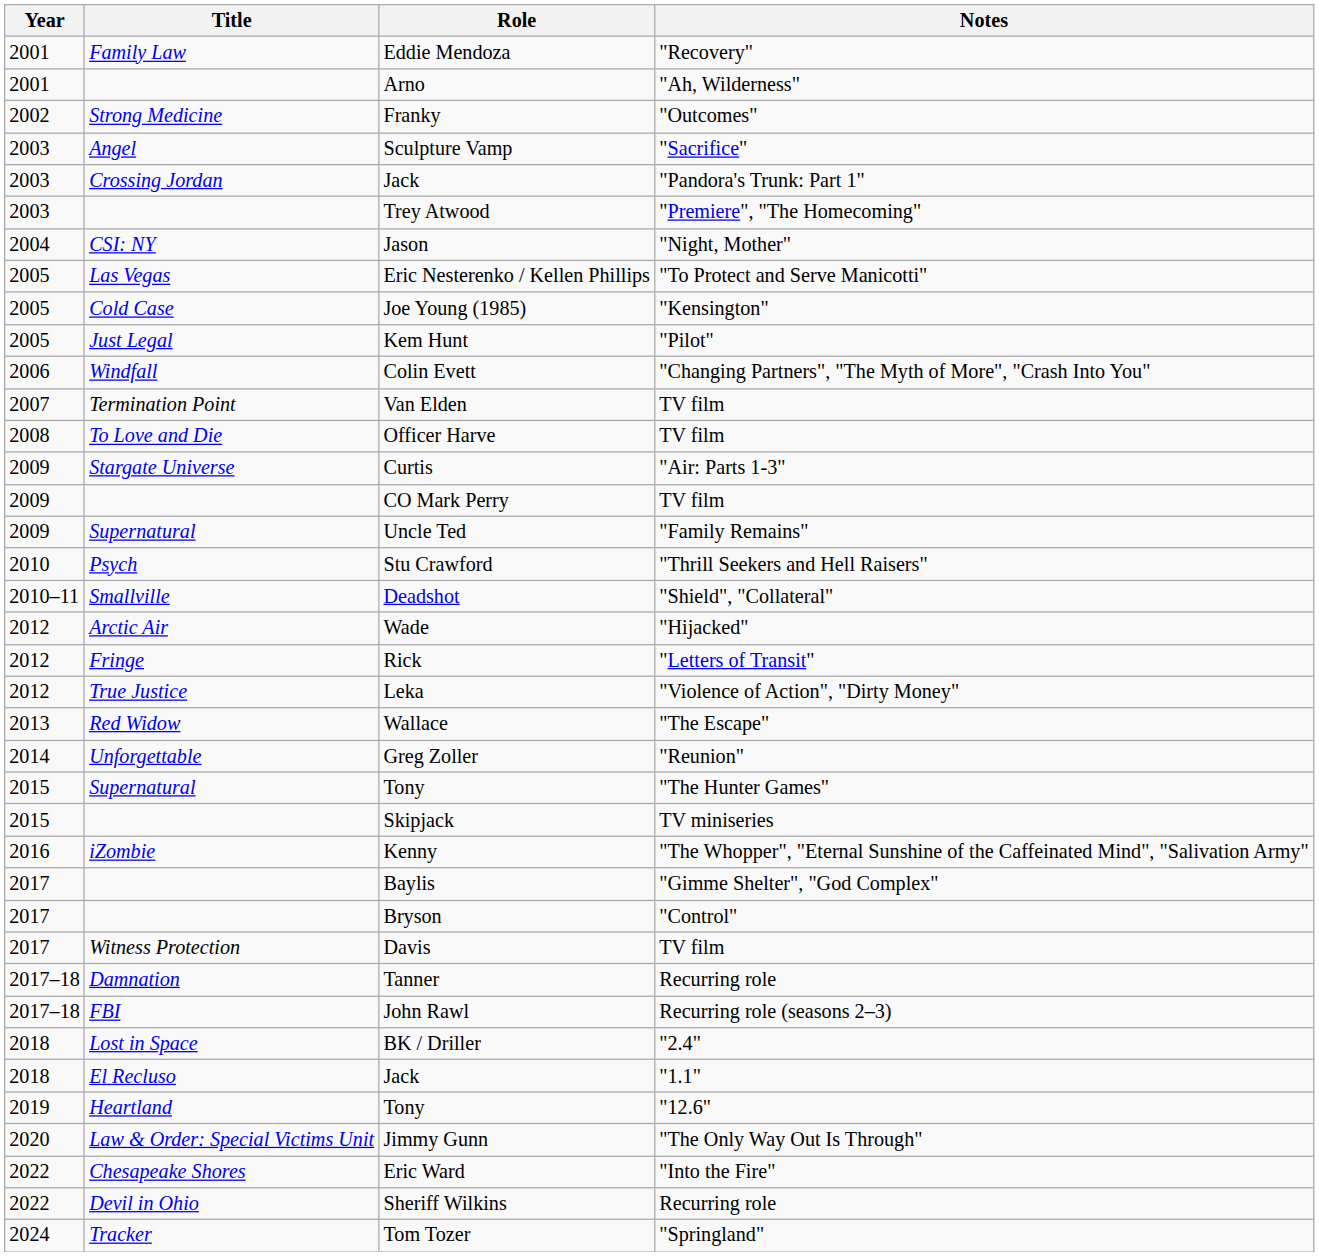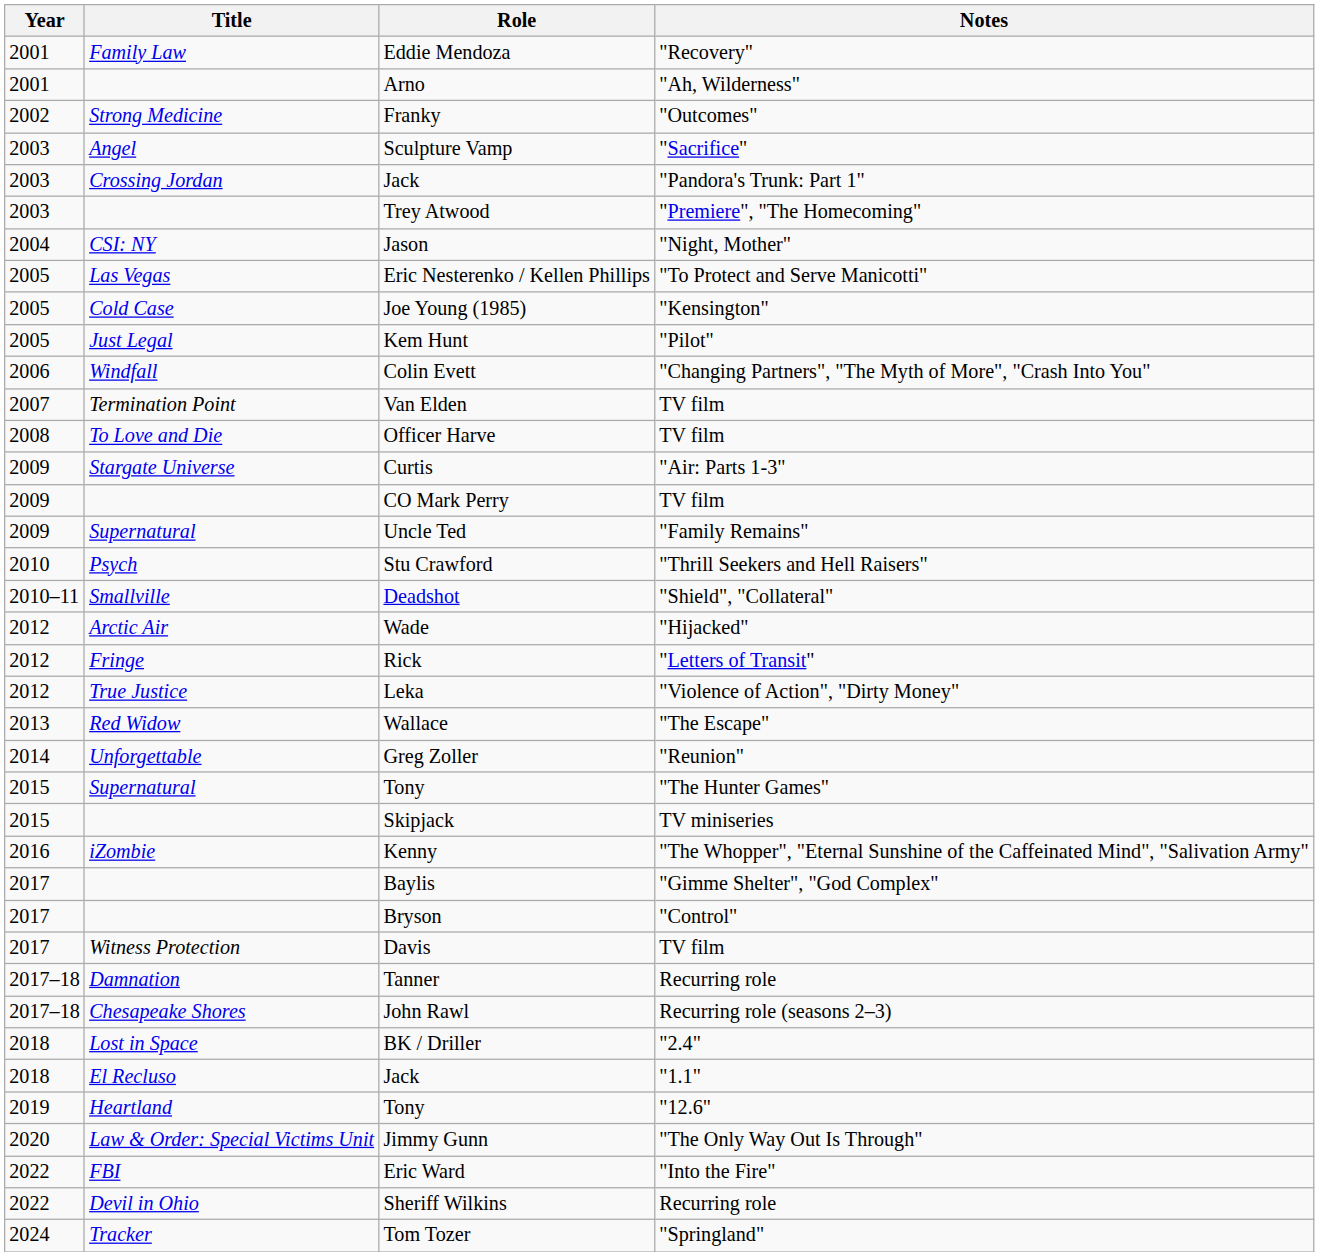John Rawl | Title: FBI -> Chesapeake Shores
Eric Ward | Title: Chesapeake Shores -> FBI
